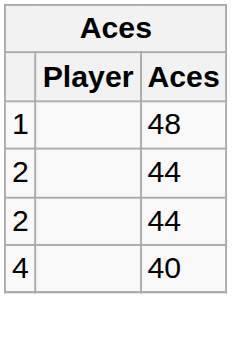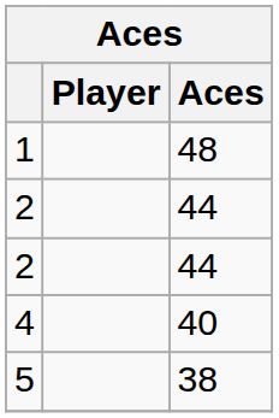+ row: 5 | 38
